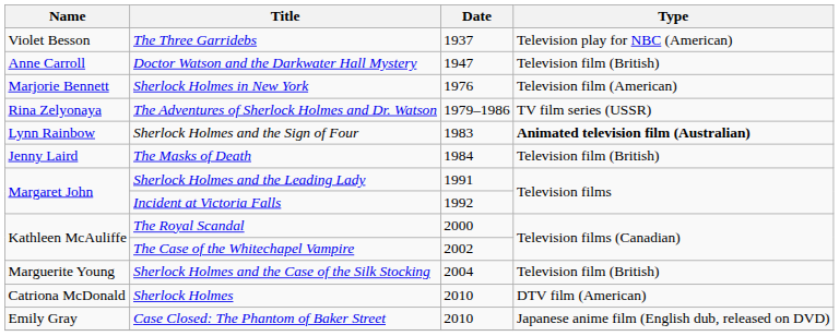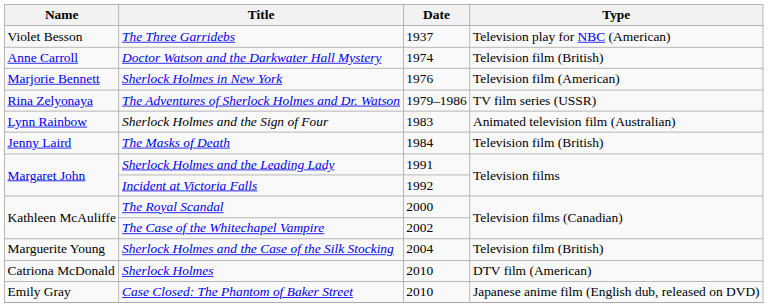Doctor Watson and the Darkwater Hall Mystery | Date: 1947 -> 1974
Sherlock Holmes and the Sign of Four | Type: bold -> normal
